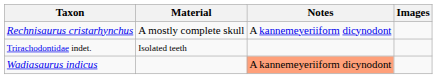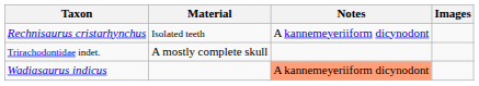Rechnisaurus cristarhynchus | Material: A mostly complete skull -> Isolated teeth
Trirachodontidae indet. | Material: Isolated teeth -> A mostly complete skull
